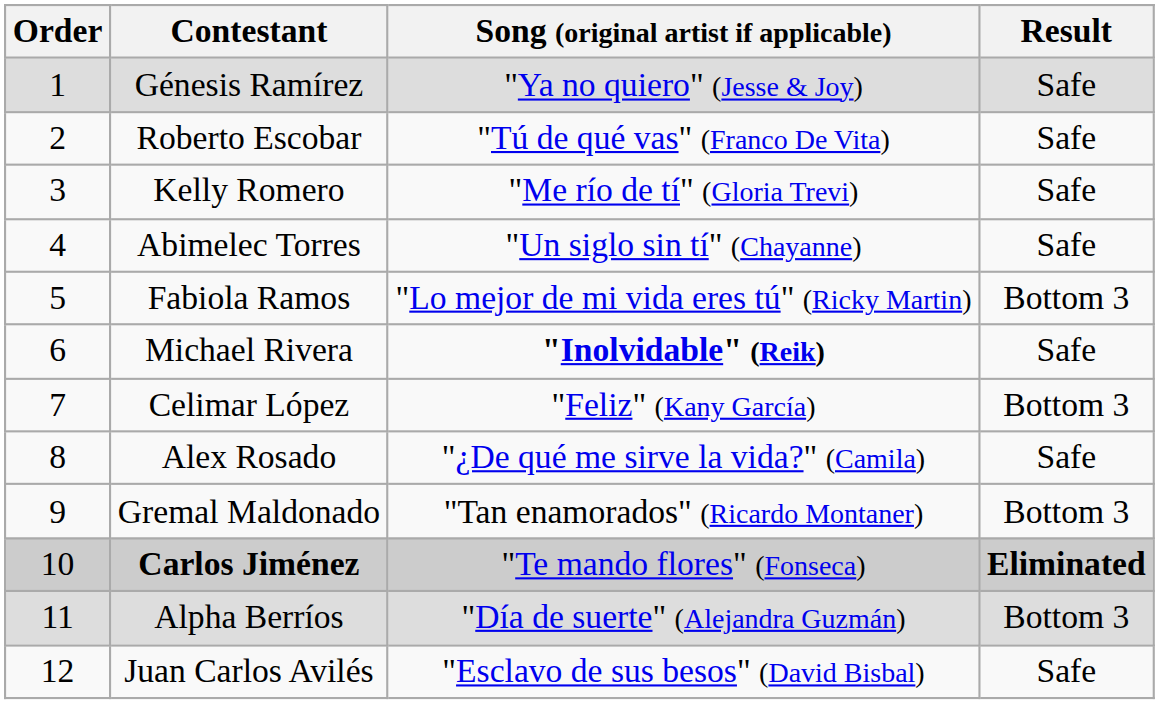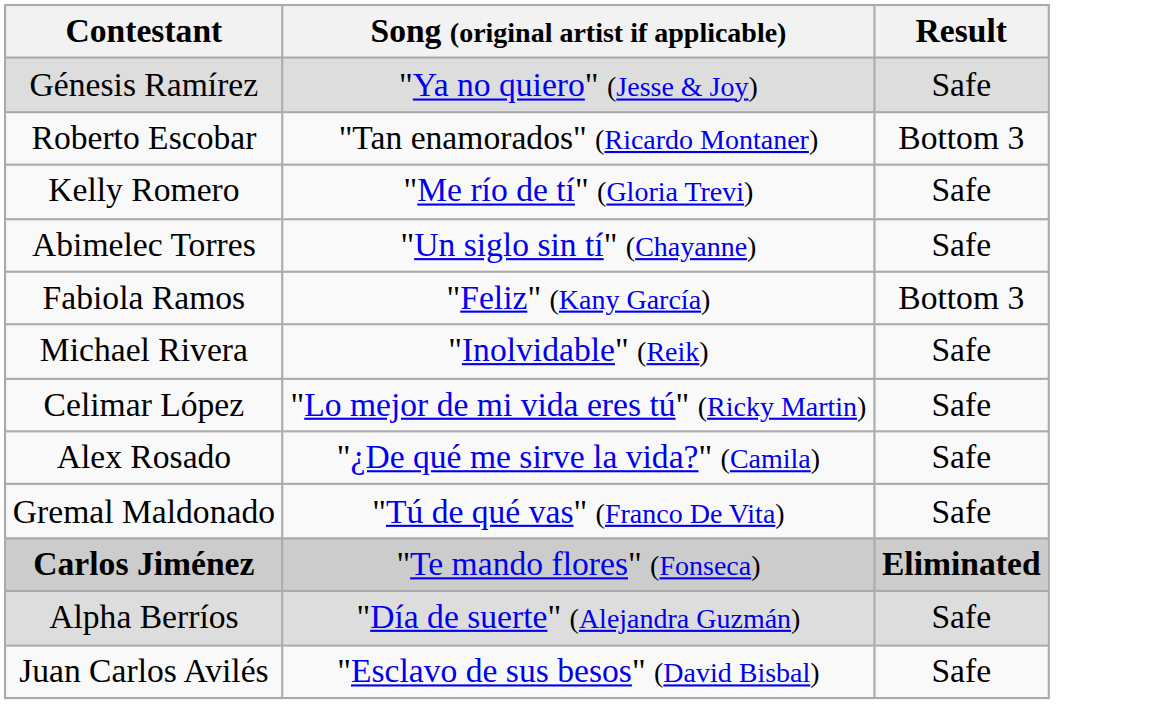- column: Order | 1 | 2 | 3 | 4 | 5 | 6 | 7 | 8 | 9 | 10 | 11 | 12
Roberto Escobar | Song (original artist if applicable): "Tú de qué vas" (Franco De Vita) -> "Tan enamorados" (Ricardo Montaner)
Roberto Escobar | Result: Safe -> Bottom 3
Fabiola Ramos | Song (original artist if applicable): "Lo mejor de mi vida eres tú" (Ricky Martin) -> "Feliz" (Kany García)
Michael Rivera | Song (original artist if applicable): bold -> normal
Celimar López | Song (original artist if applicable): "Feliz" (Kany García) -> "Lo mejor de mi vida eres tú" (Ricky Martin)
Celimar López | Result: Bottom 3 -> Safe
Gremal Maldonado | Song (original artist if applicable): "Tan enamorados" (Ricardo Montaner) -> "Tú de qué vas" (Franco De Vita)
Gremal Maldonado | Result: Bottom 3 -> Safe
Alpha Berríos | Result: Bottom 3 -> Safe
